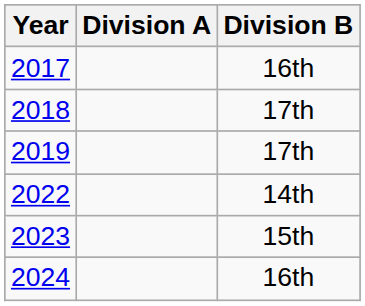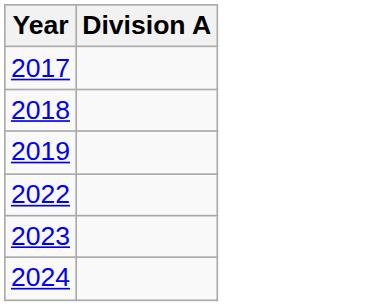- column: Division B | 16th | 17th | 17th | 14th | 15th | 16th
